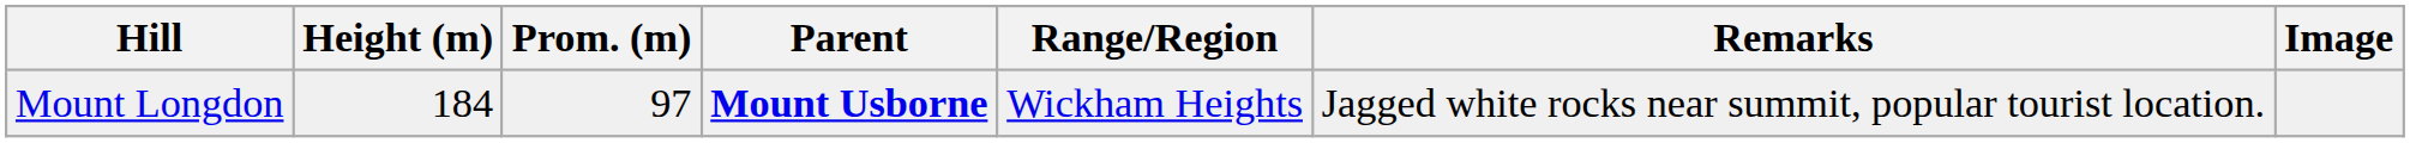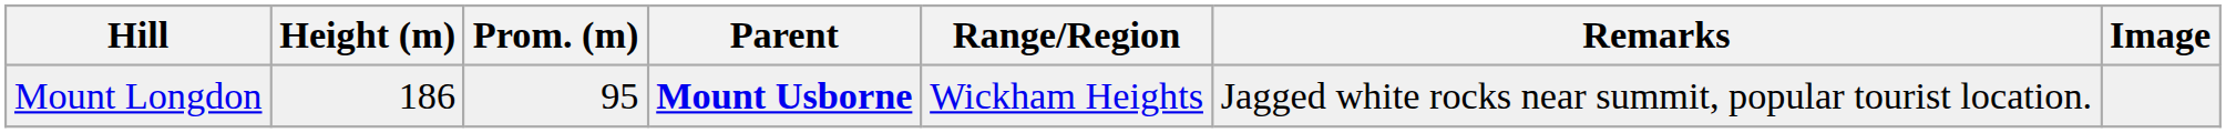Mount Longdon | Height (m): 184 -> 186
Mount Longdon | Prom. (m): 97 -> 95
